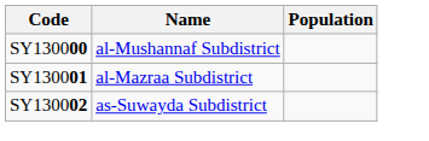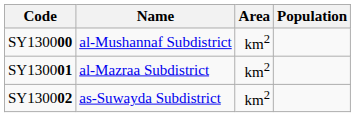+ column: Area | km2 | km2 | km2
